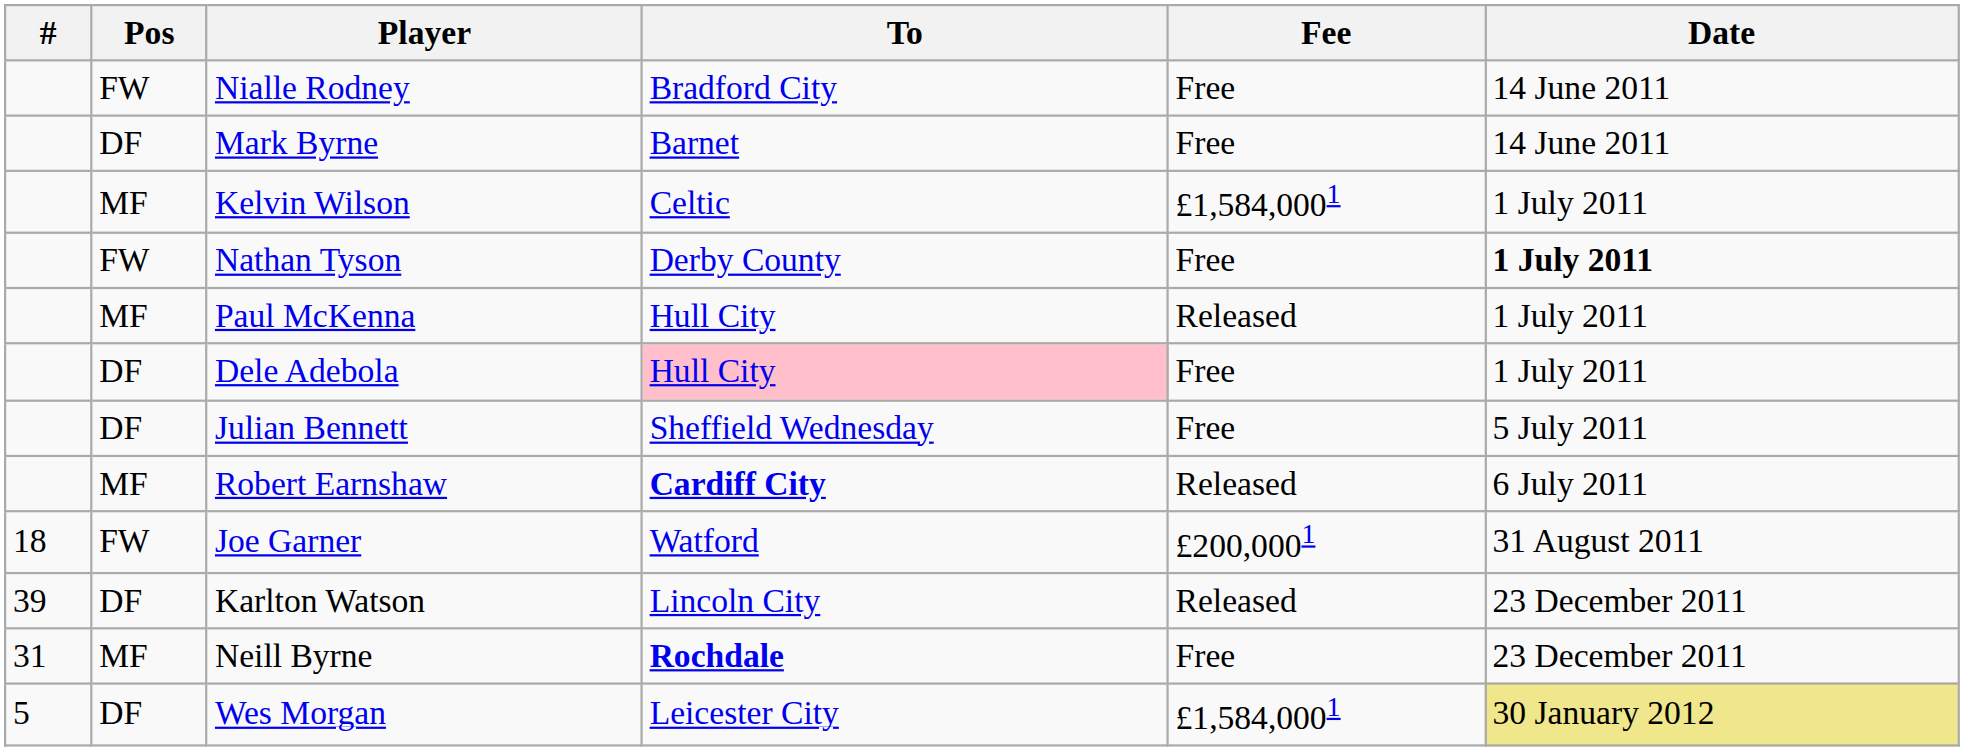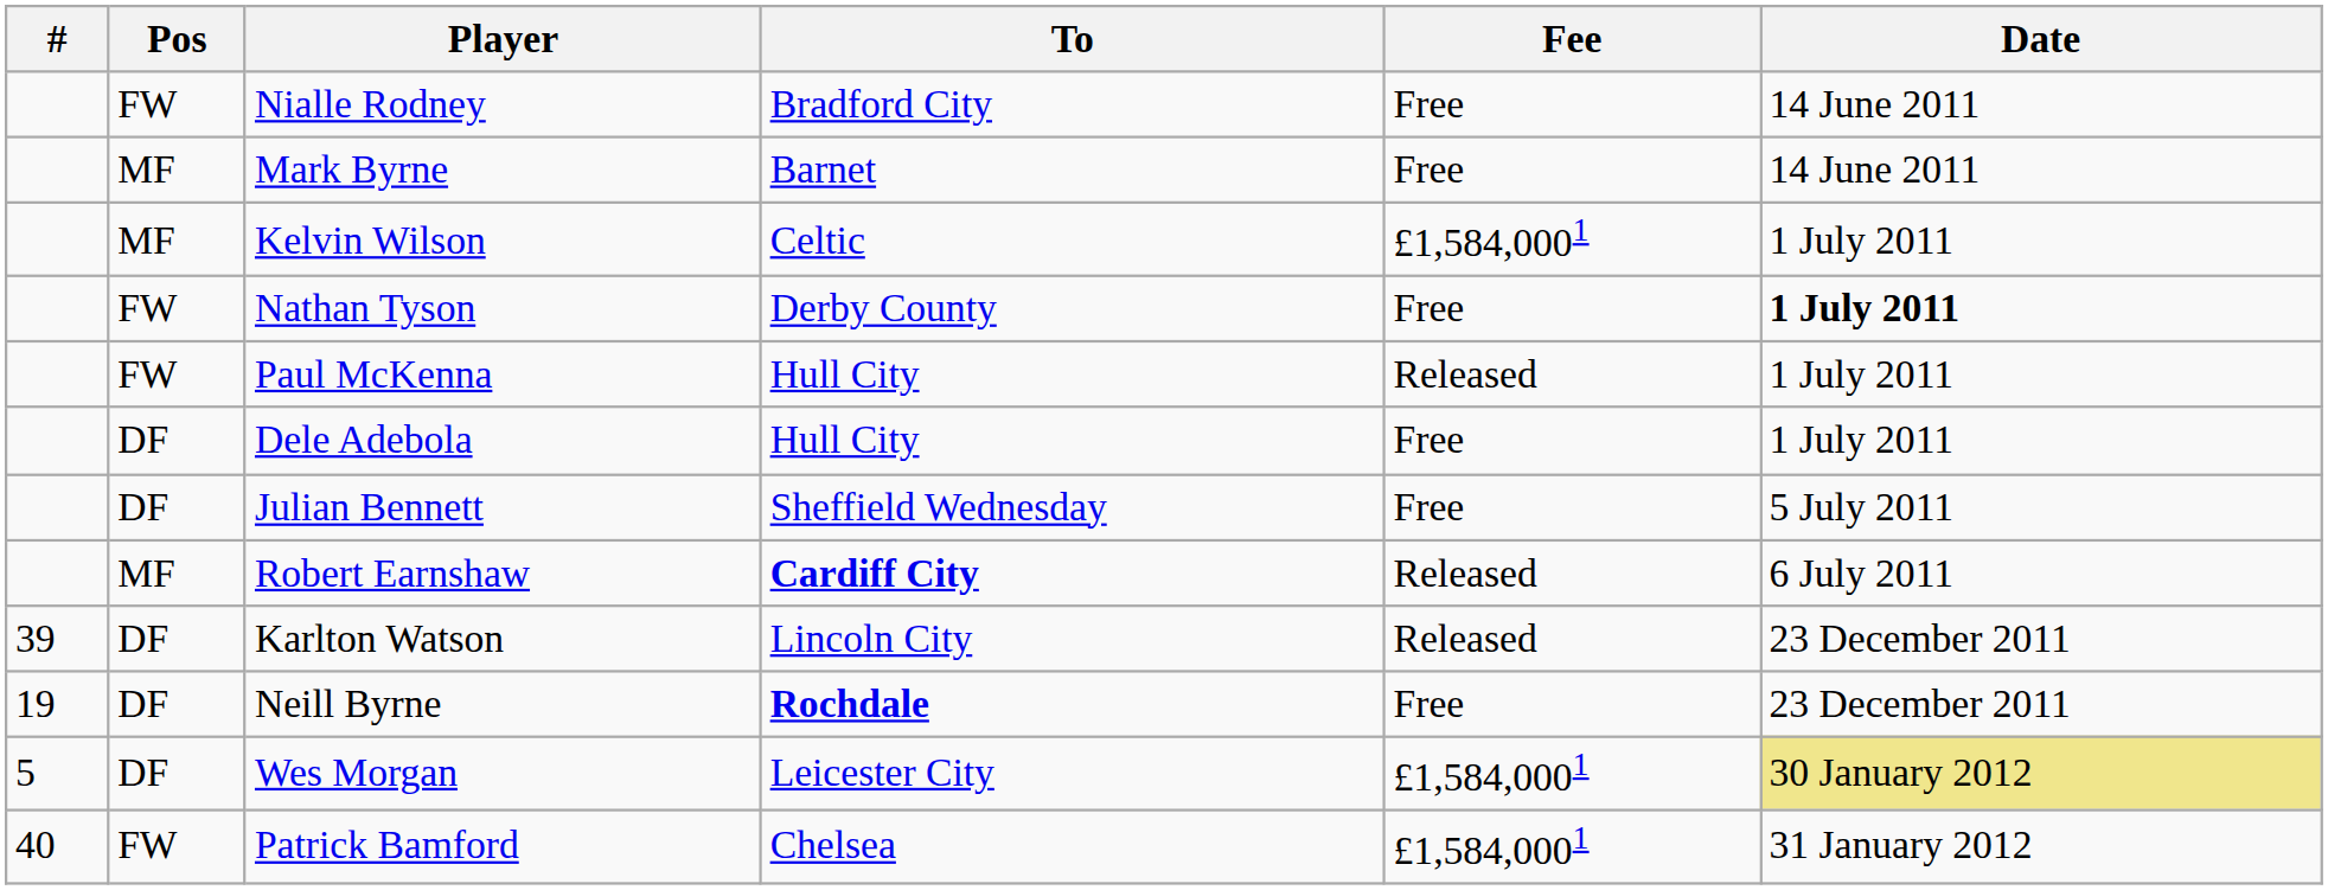Mark Byrne | Pos: DF -> MF
Paul McKenna | Pos: MF -> FW
Dele Adebola | To: pink background -> no background
- row: 18 | FW | Joe Garner | Watford | £200,0001 | 31 August 2011
Neill Byrne | #: 31 -> 19
Neill Byrne | Pos: MF -> DF
+ row: 40 | FW | Patrick Bamford | Chelsea | £1,584,0001 | 31 January 2012
